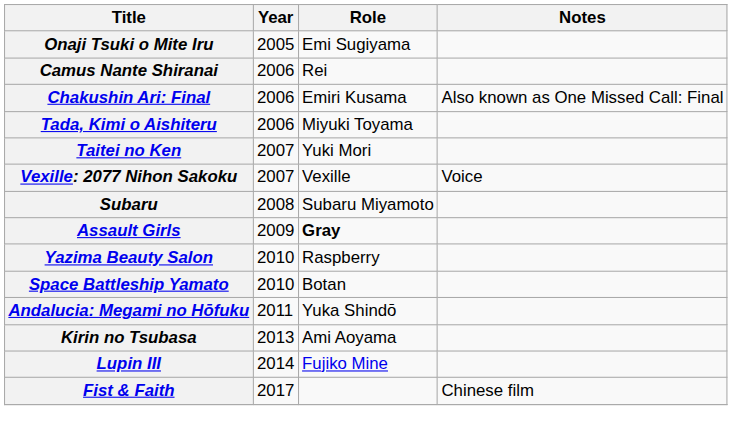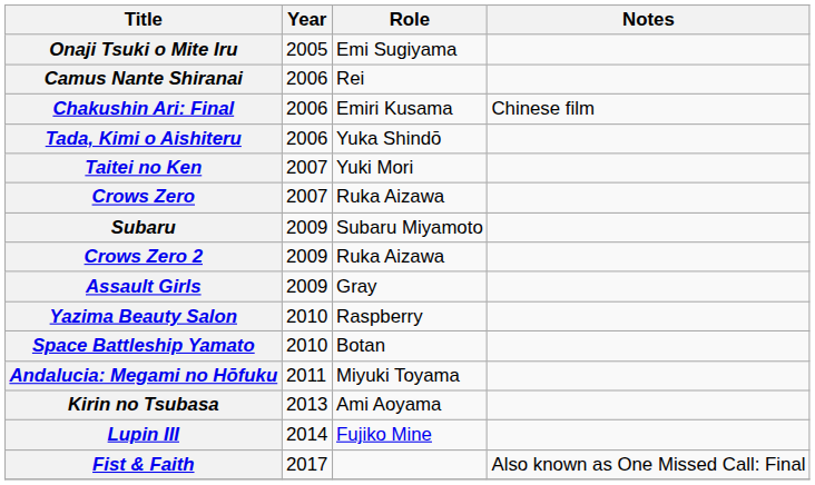Chakushin Ari: Final | Notes: Also known as One Missed Call: Final -> Chinese film
Tada, Kimi o Aishiteru | Role: Miyuki Toyama -> Yuka Shindō
- row: Vexille: 2077 Nihon Sakoku | 2007 | Vexille | Voice
+ row: Crows Zero | 2007 | Ruka Aizawa
Subaru | Year: 2008 -> 2009
+ row: Crows Zero 2 | 2009 | Ruka Aizawa
Assault Girls | Role: bold -> normal
Andalucia: Megami no Hōfuku | Role: Yuka Shindō -> Miyuki Toyama
Fist & Faith | Notes: Chinese film -> Also known as One Missed Call: Final
